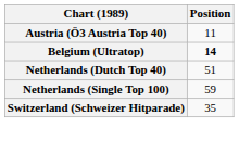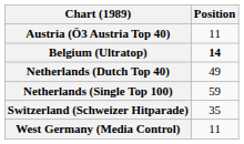Netherlands (Dutch Top 40) | Position: 51 -> 49
+ row: West Germany (Media Control) | 11
